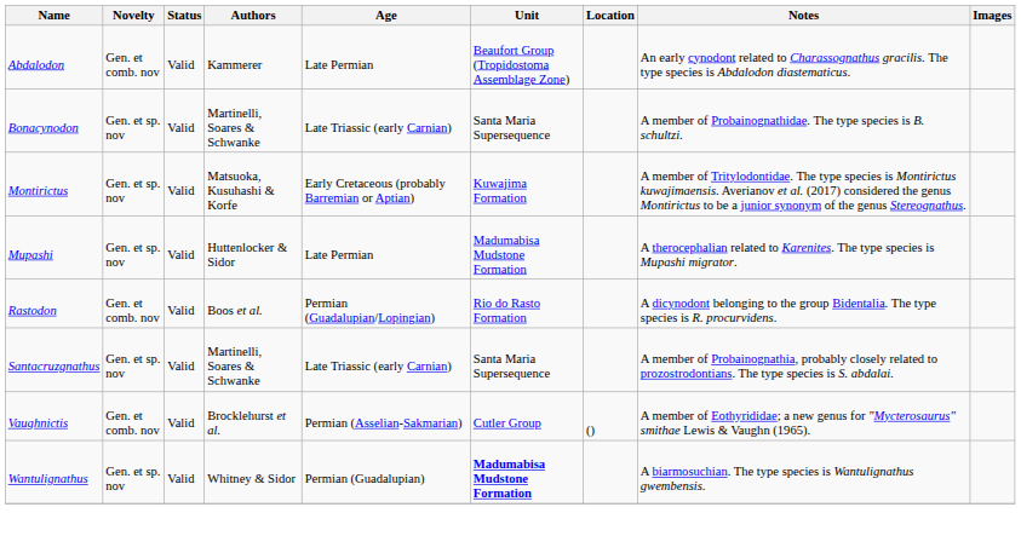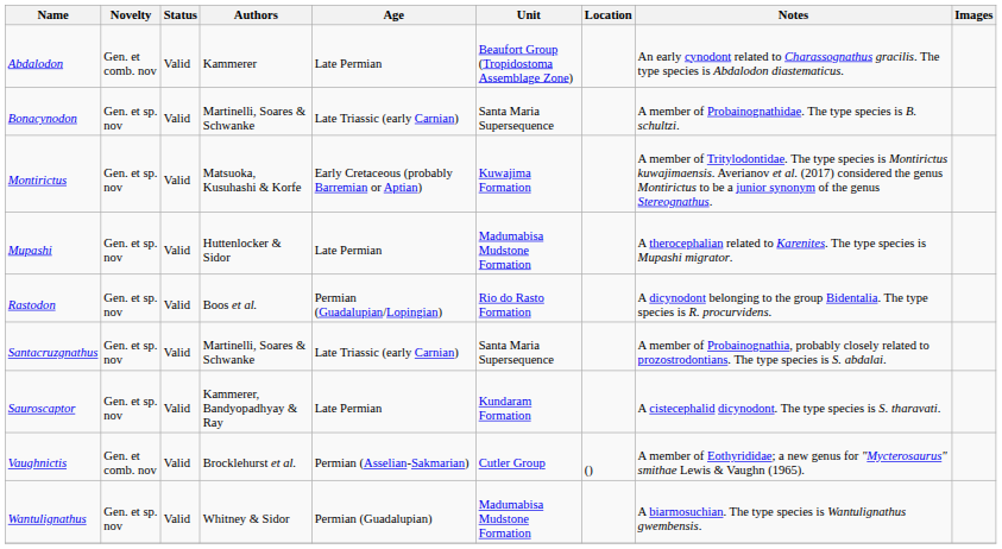Rastodon | Novelty: Gen. et comb. nov -> Gen. et sp. nov
+ row: Sauroscaptor | Gen. et sp. nov | Valid | Kammerer, Bandyopadhyay & Ray | Late Permian | Kundaram Formation | A cistecephalid dicynodont. The type species is S. tharavati.
Wantulignathus | Unit: bold -> normal
